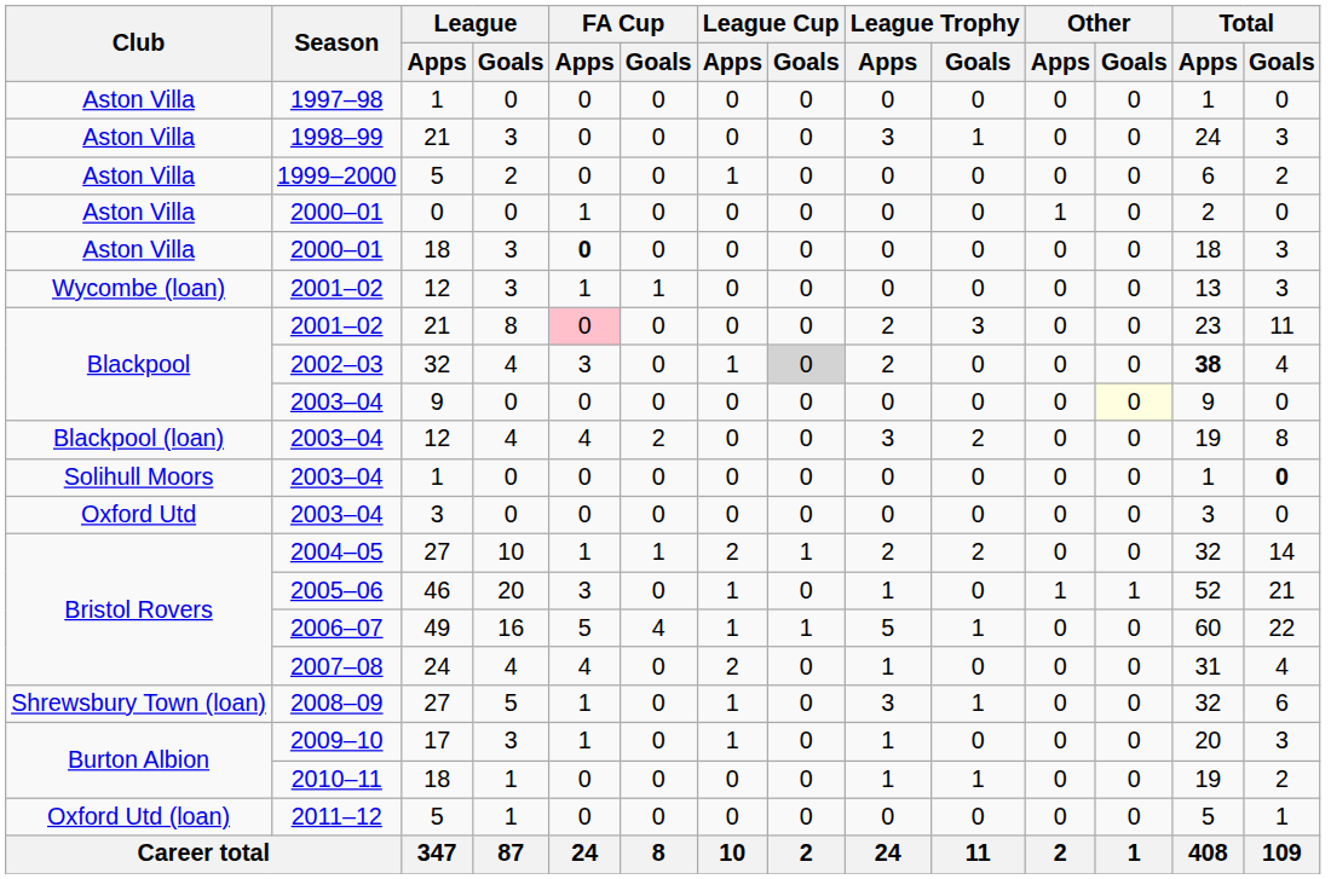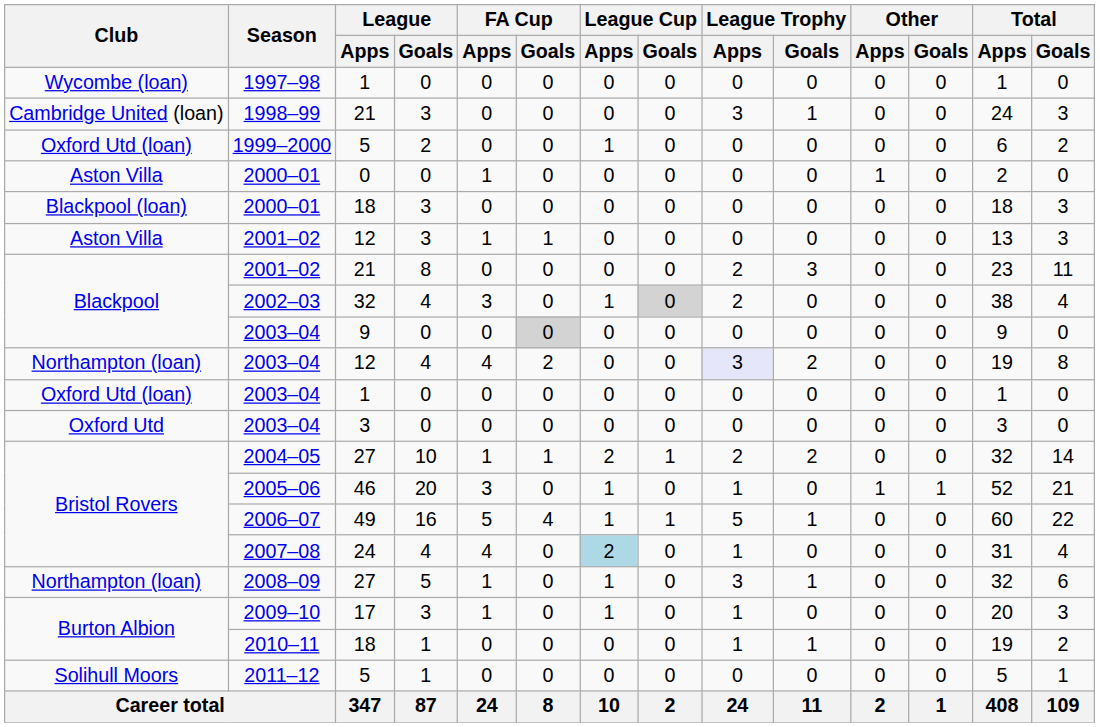1997–98 | Club: Aston Villa -> Wycombe (loan)
1998–99 | Club: Aston Villa -> Cambridge United (loan)
1999–2000 | Club: Aston Villa -> Oxford Utd (loan)
2000–01 / 18 | Club: Aston Villa -> Blackpool (loan)
2000–01 / 18 | FA Cup / Apps: bold -> normal
2001–02 / 12 | Club: Wycombe (loan) -> Aston Villa
2001–02 / 21 | FA Cup / Apps: pink background -> no background
2002–03 | Total / Apps: bold -> normal
2003–04 / 9 | FA Cup / Goals: no background -> lightgrey background
2003–04 / 9 | Other / Goals: lightyellow background -> no background
2003–04 / 12 | Club: Blackpool (loan) -> Northampton (loan)
2003–04 / 12 | League Trophy / Apps: no background -> lavender background
2003–04 / 1 | Club: Solihull Moors -> Oxford Utd (loan)
2003–04 / 1 | Total / Goals: bold -> normal
2007–08 | League Cup / Apps: no background -> lightblue background
2008–09 | Club: Shrewsbury Town (loan) -> Northampton (loan)
2011–12 | Club: Oxford Utd (loan) -> Solihull Moors
